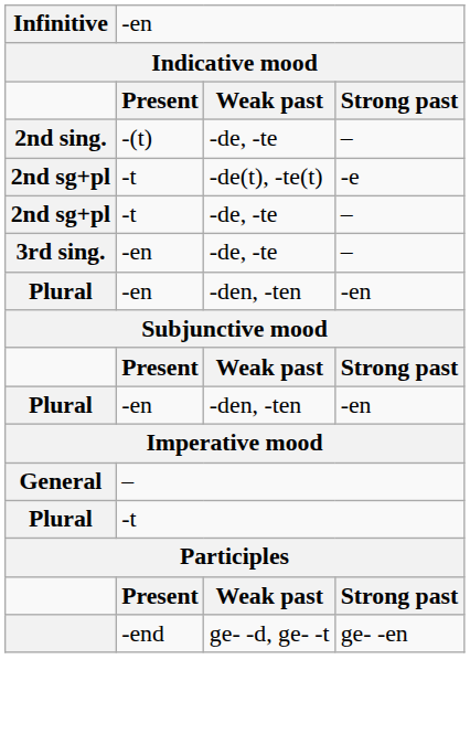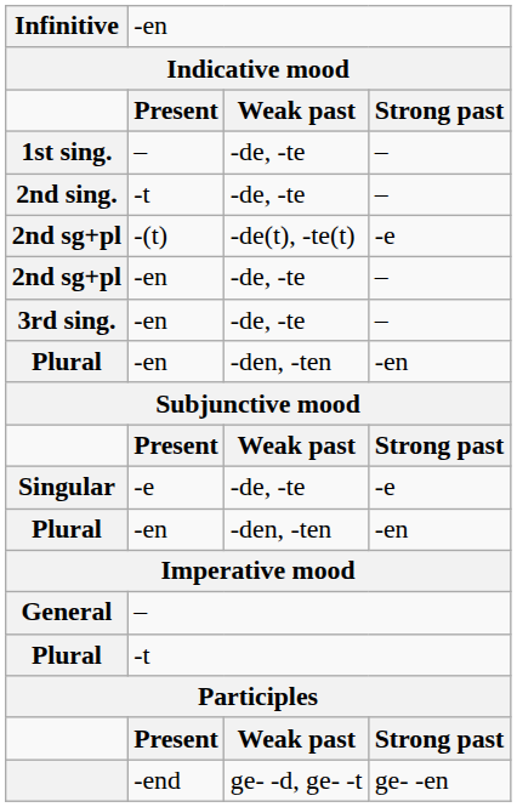+ row: 1st sing. | – | -de, -te | –
2nd sing. | column 2: -(t) -> -t
2nd sg+pl / -de(t), -te(t) | column 2: -t -> -(t)
2nd sg+pl / -de, -te | column 2: -t -> -en
+ row: Singular | -e | -de, -te | -e
